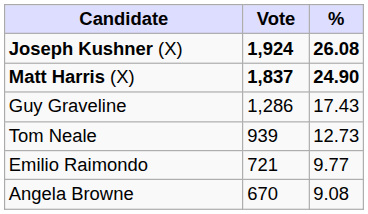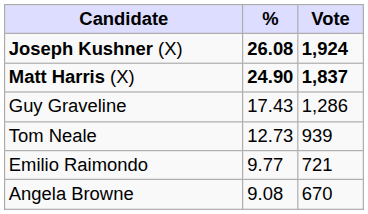columns swapped: Vote <-> %
